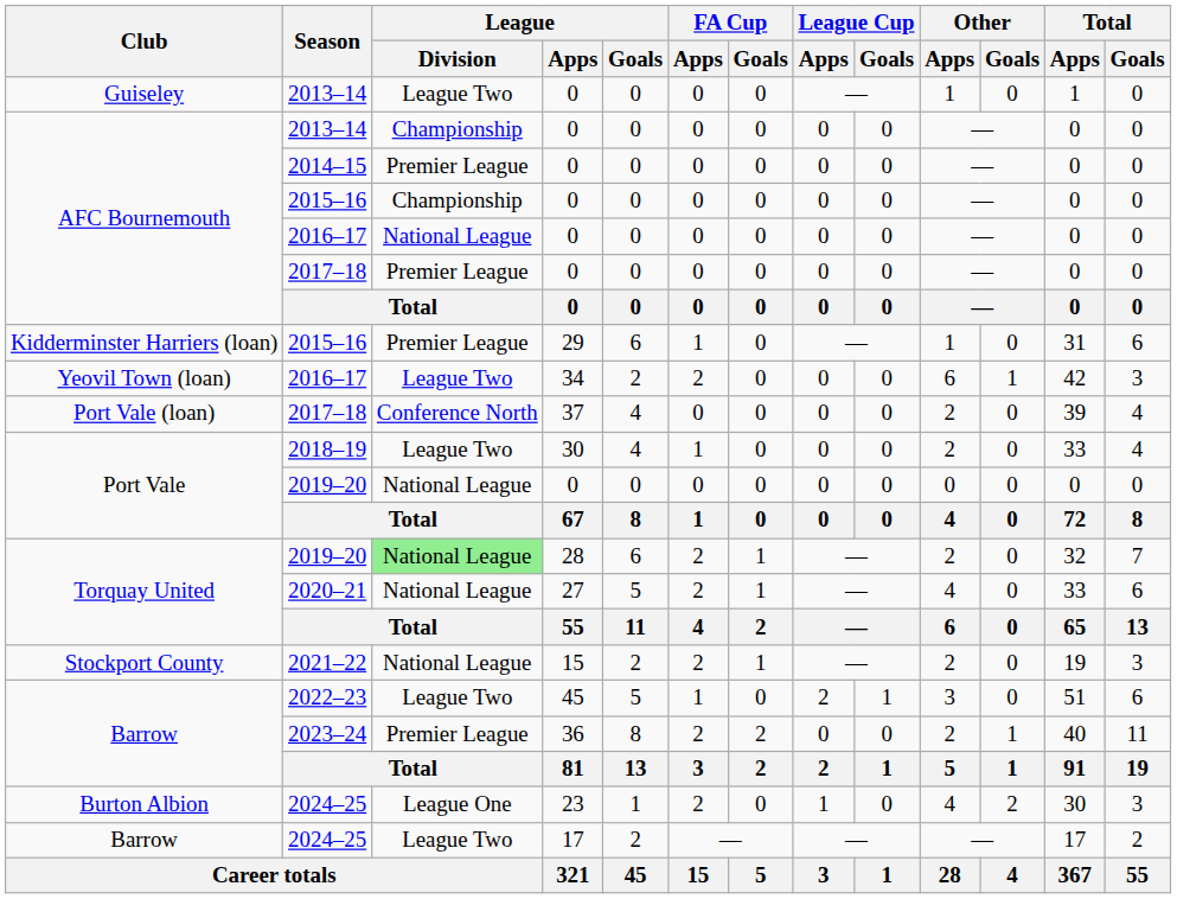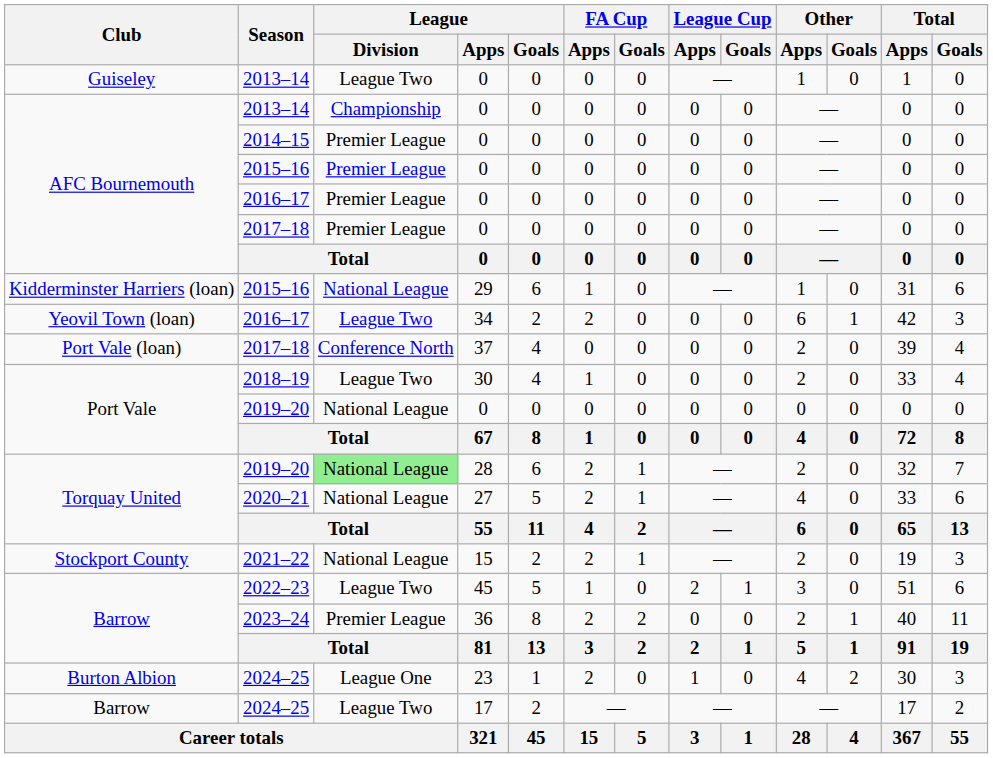AFC Bournemouth / 2015–16 | League / Division: Championship -> Premier League
AFC Bournemouth / 2016–17 | League / Division: National League -> Premier League
Kidderminster Harriers (loan) / 2015–16 | League / Division: Premier League -> National League
